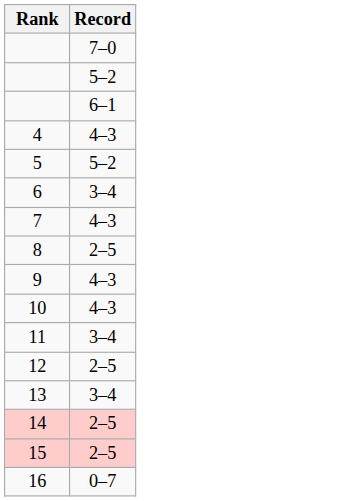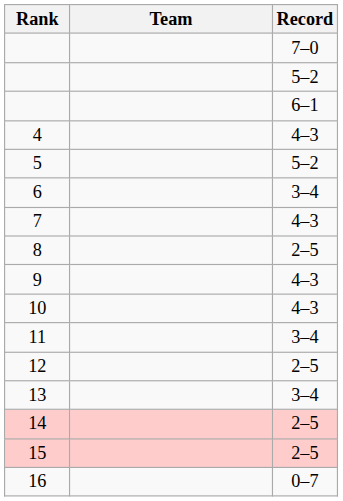+ column: Team
